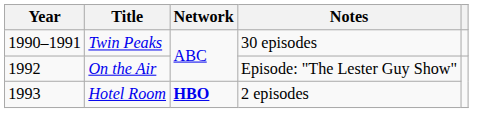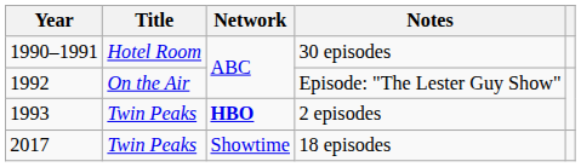30 episodes | Title: Twin Peaks -> Hotel Room
2 episodes | Title: Hotel Room -> Twin Peaks
+ row: 2017 | Twin Peaks | Showtime | 18 episodes
